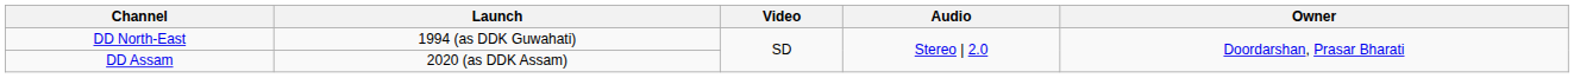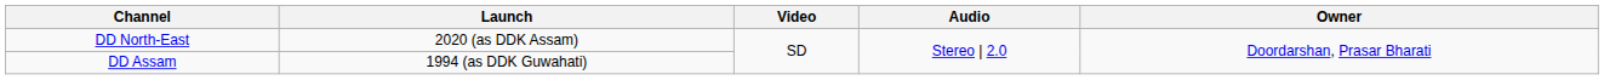DD North-East | Launch: 1994 (as DDK Guwahati) -> 2020 (as DDK Assam)
DD Assam | Launch: 2020 (as DDK Assam) -> 1994 (as DDK Guwahati)
